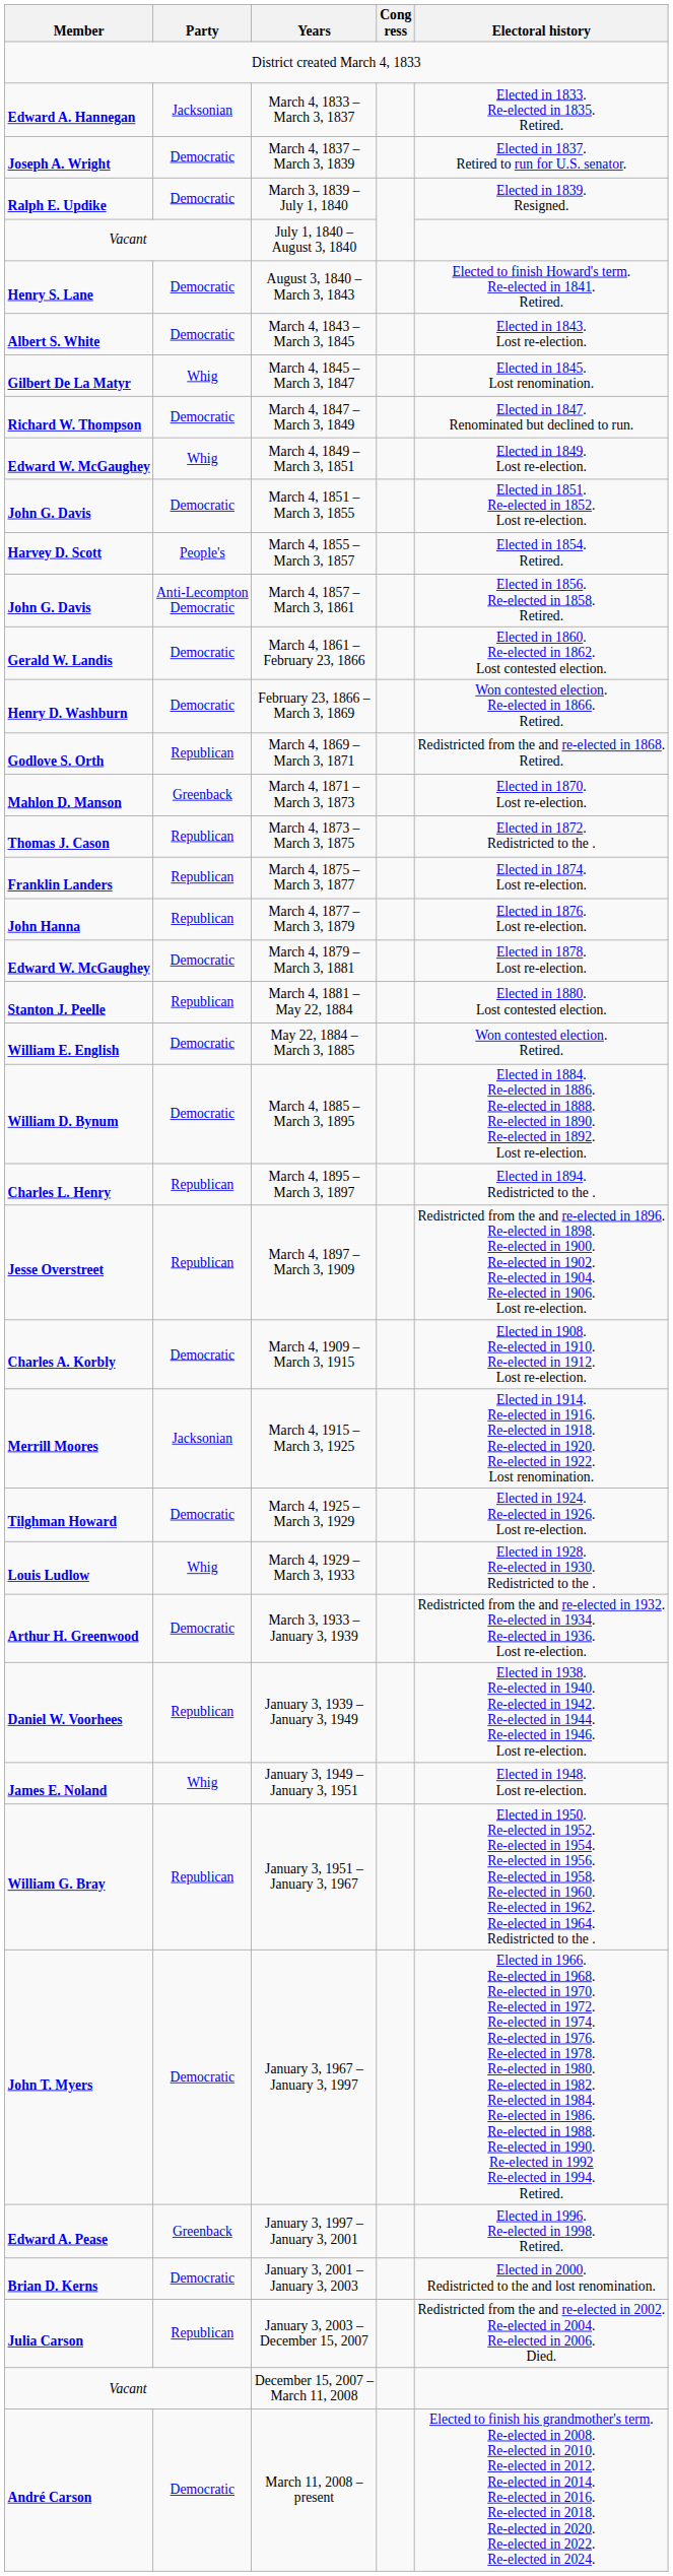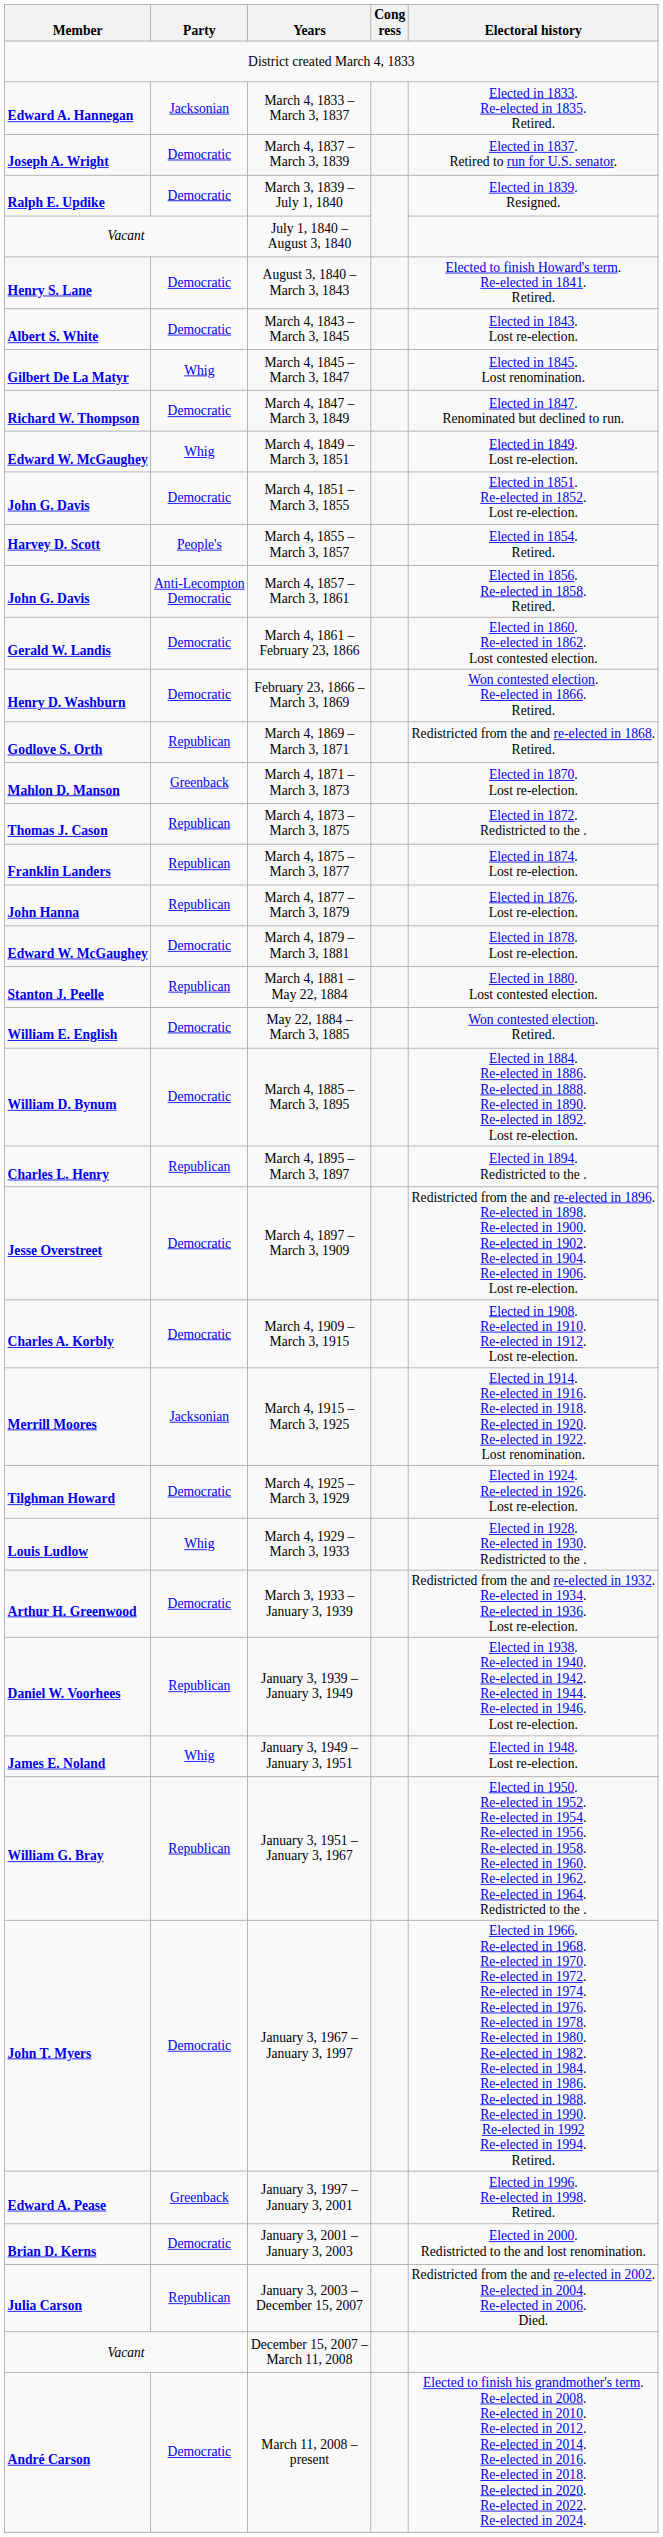March 4, 1897 – March 3, 1909 | Party: Republican -> Democratic
